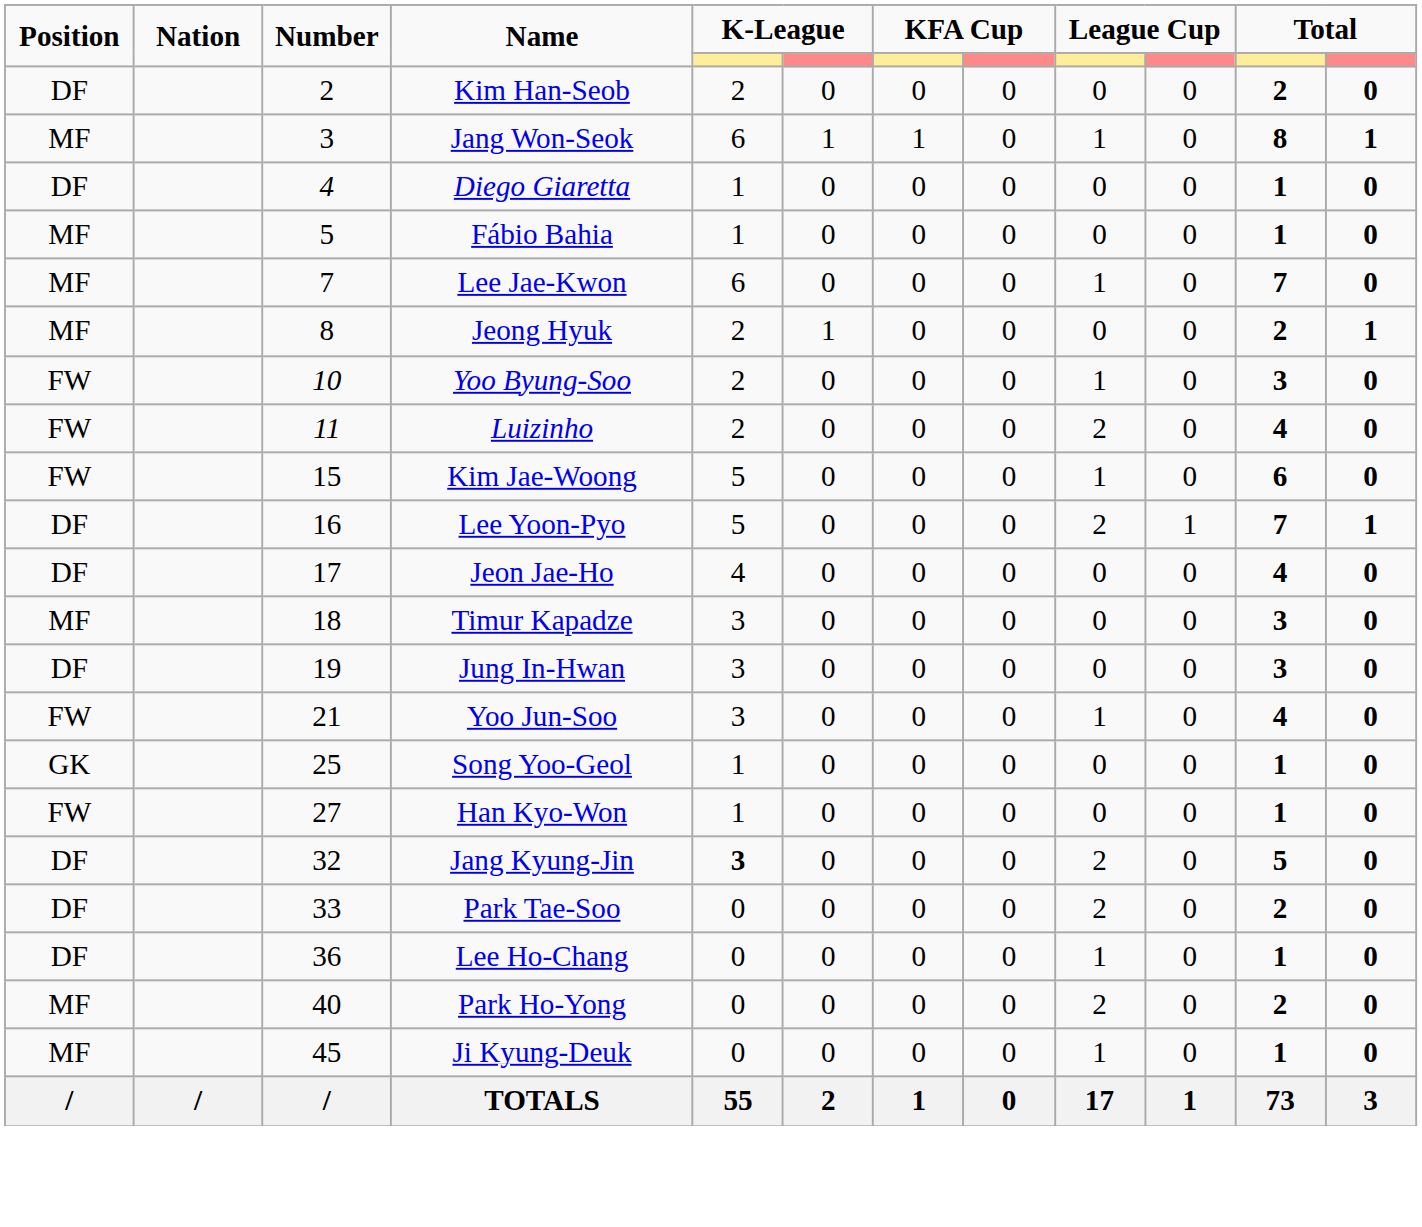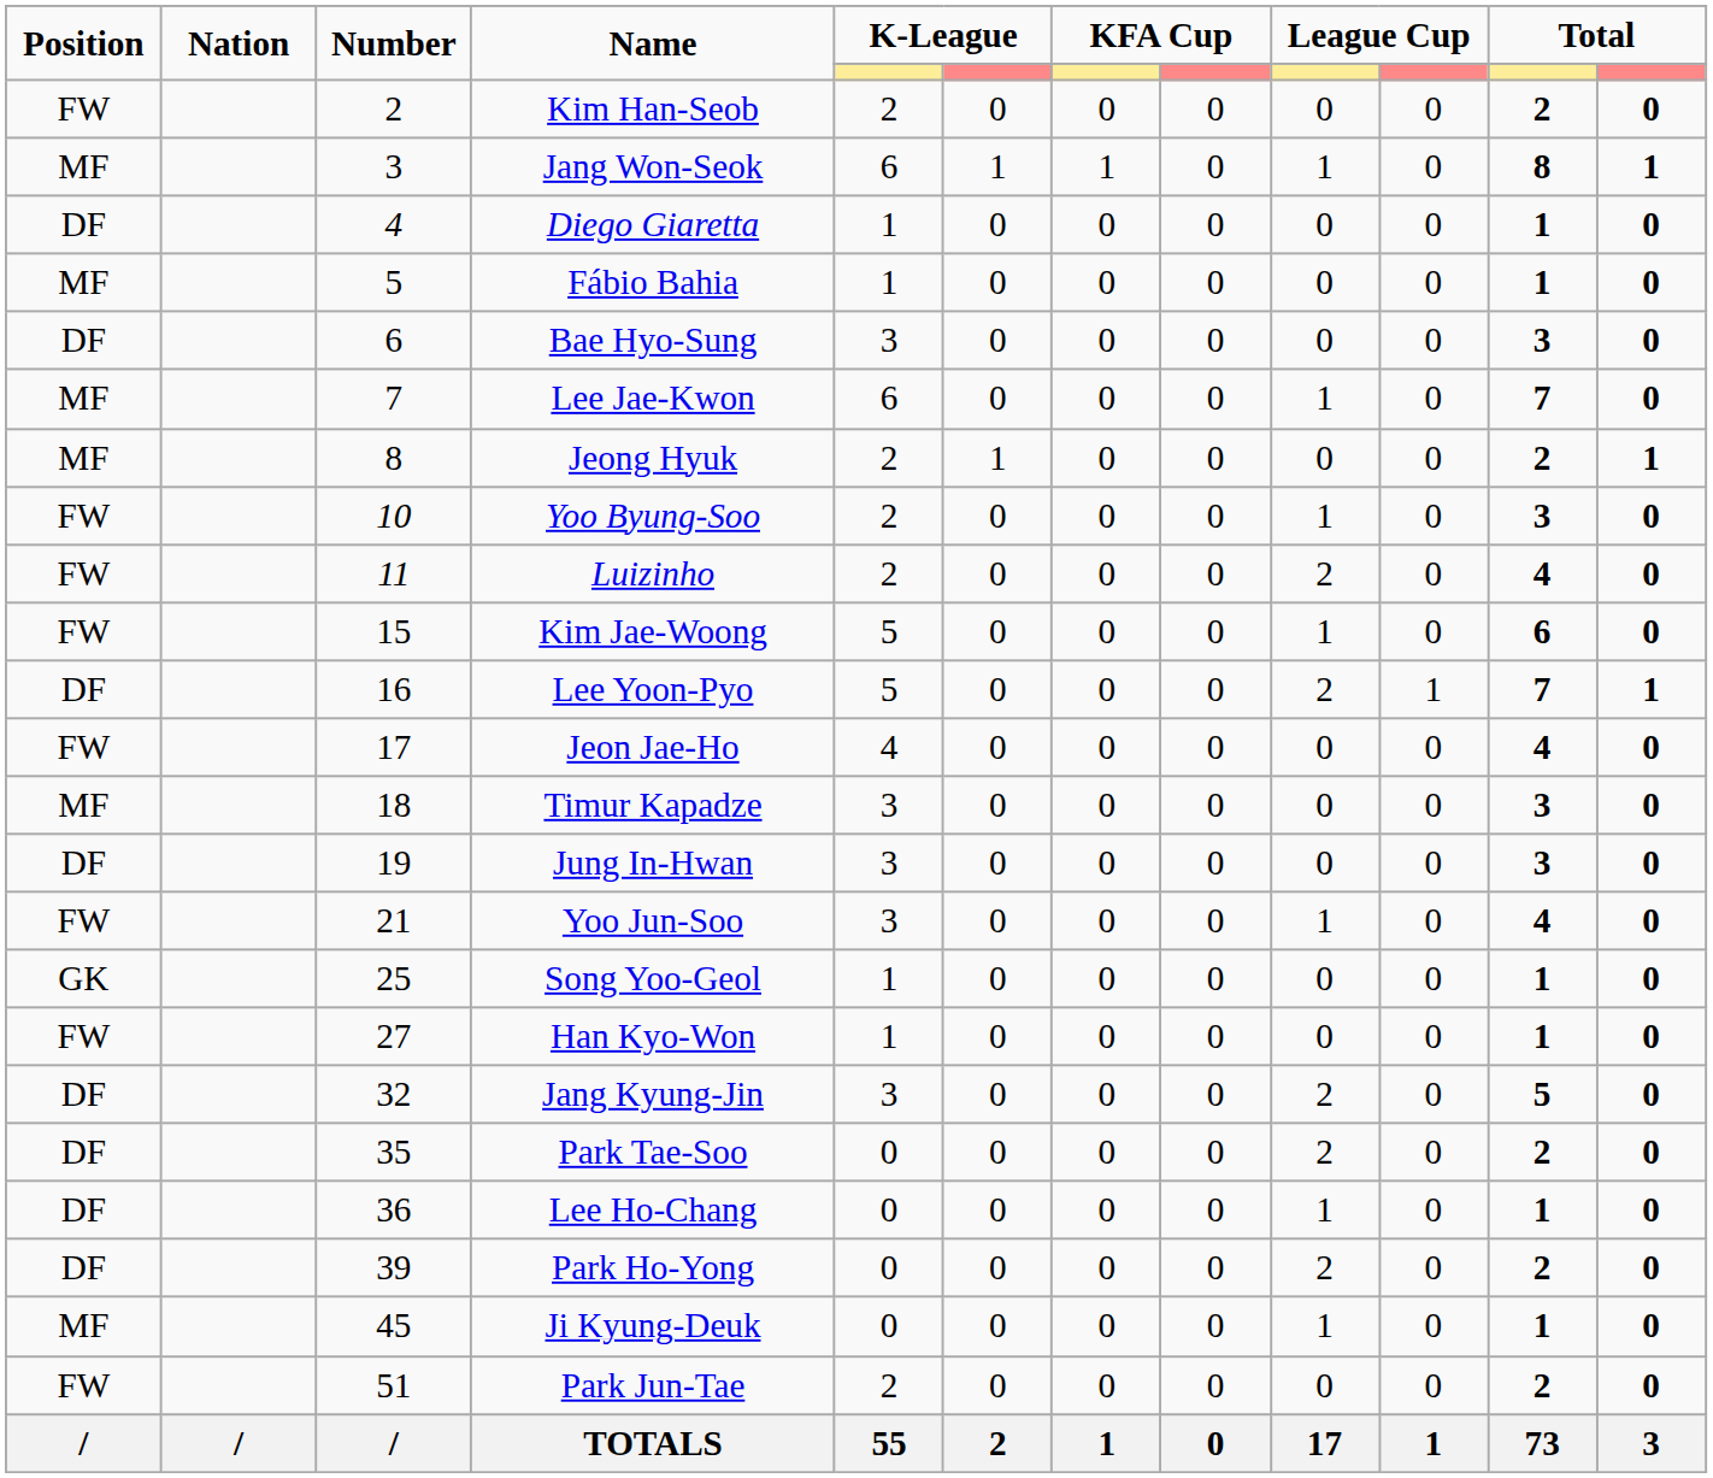Kim Han-Seob | Position: DF -> FW
+ row: DF | 6 | Bae Hyo-Sung | 3 | 0 | 0 | 0 | 0 | 0 | 3 | 0
Jeon Jae-Ho | Position: DF -> FW
Jang Kyung-Jin | column 5: bold -> normal
Park Tae-Soo | Number: 33 -> 35
Park Ho-Yong | Position: MF -> DF
Park Ho-Yong | Number: 40 -> 39
+ row: FW | 51 | Park Jun-Tae | 2 | 0 | 0 | 0 | 0 | 0 | 2 | 0
